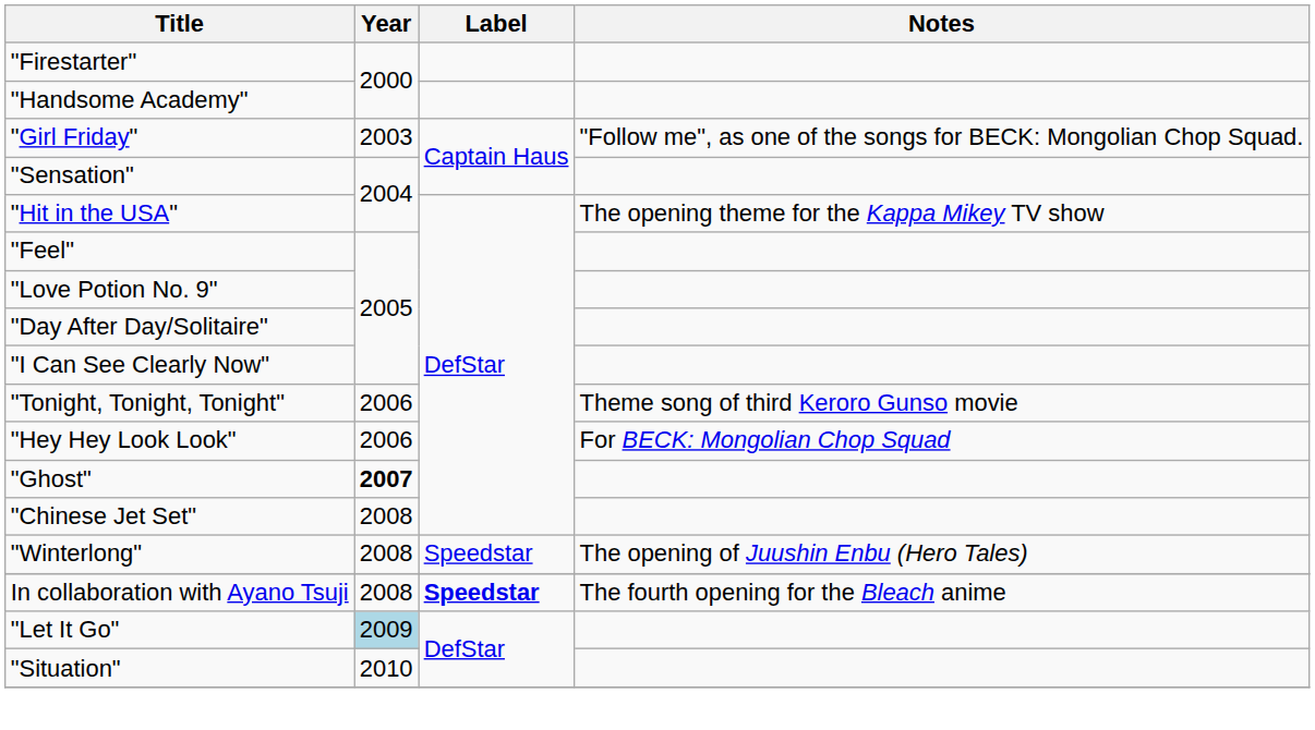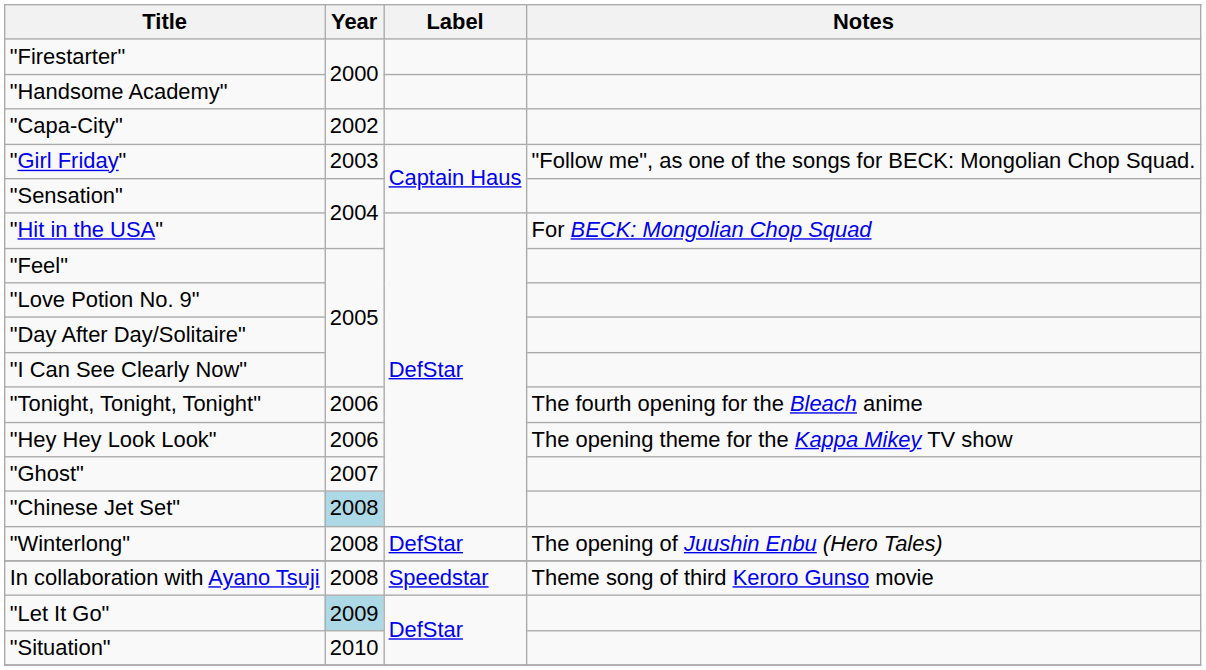+ row: "Capa-City" | 2002
"Hit in the USA" | Notes: The opening theme for the Kappa Mikey TV show -> For BECK: Mongolian Chop Squad
"Tonight, Tonight, Tonight" | Notes: Theme song of third Keroro Gunso movie -> The fourth opening for the Bleach anime
"Hey Hey Look Look" | Notes: For BECK: Mongolian Chop Squad -> The opening theme for the Kappa Mikey TV show
"Ghost" | Year: bold -> normal
"Chinese Jet Set" | Year: no background -> lightblue background
"Winterlong" | Label: Speedstar -> DefStar
In collaboration with Ayano Tsuji | Label: bold -> normal
In collaboration with Ayano Tsuji | Notes: The fourth opening for the Bleach anime -> Theme song of third Keroro Gunso movie
